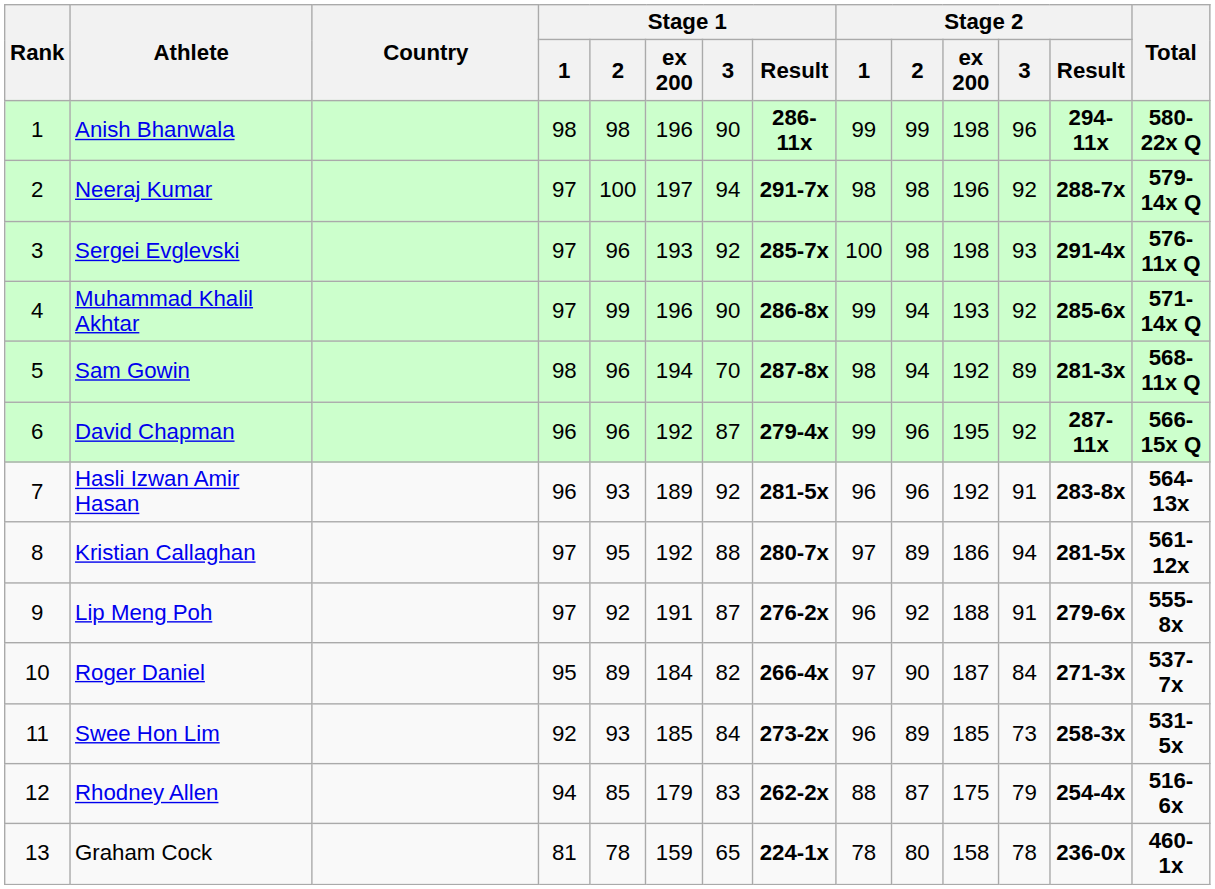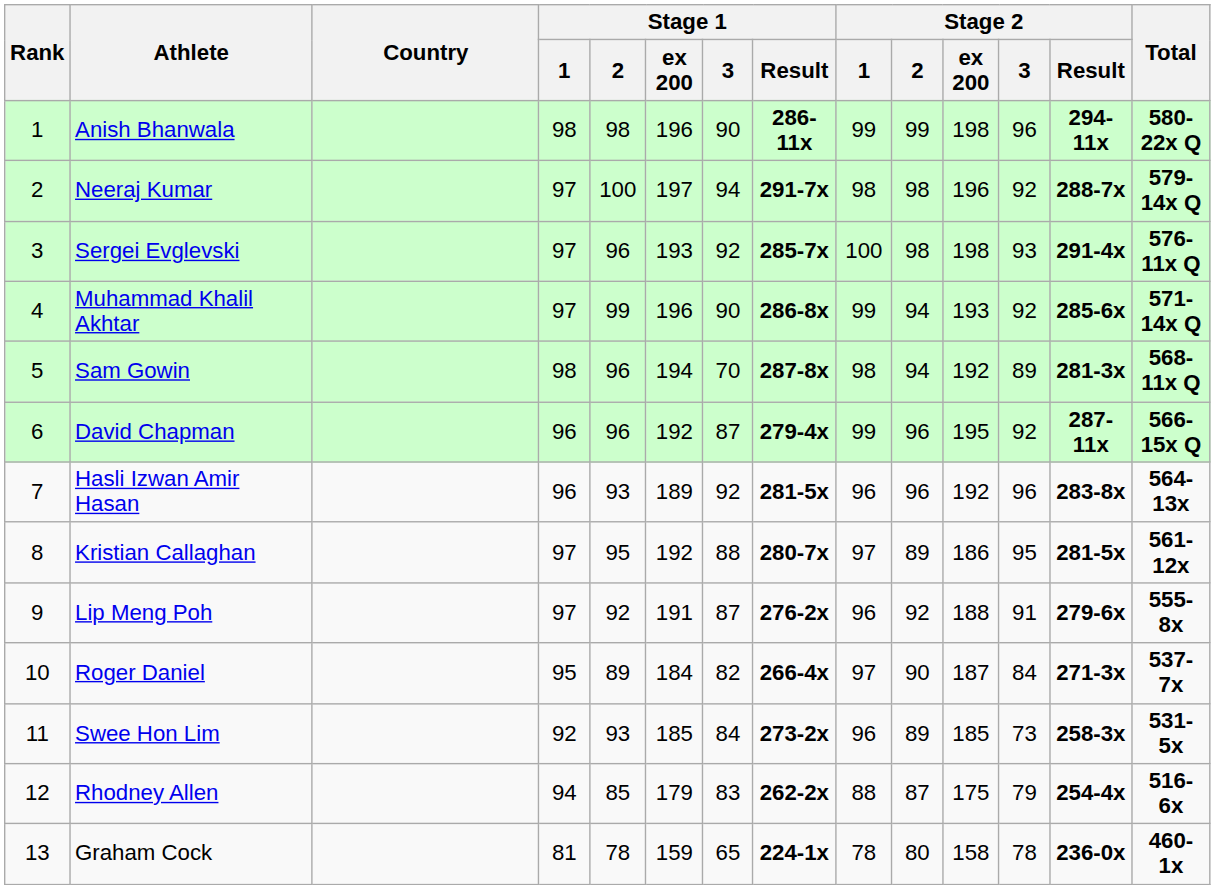Hasli Izwan Amir Hasan | Stage 2 / 3: 91 -> 96
Kristian Callaghan | Stage 2 / 3: 94 -> 95
